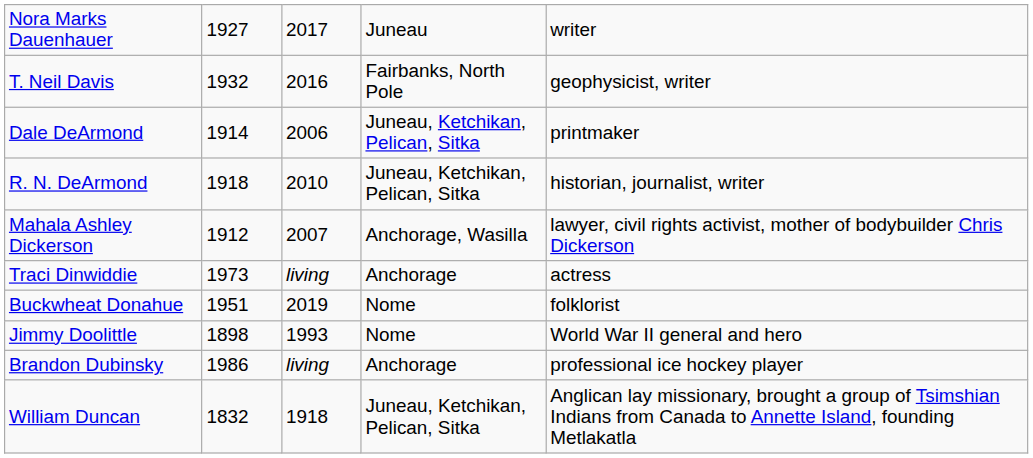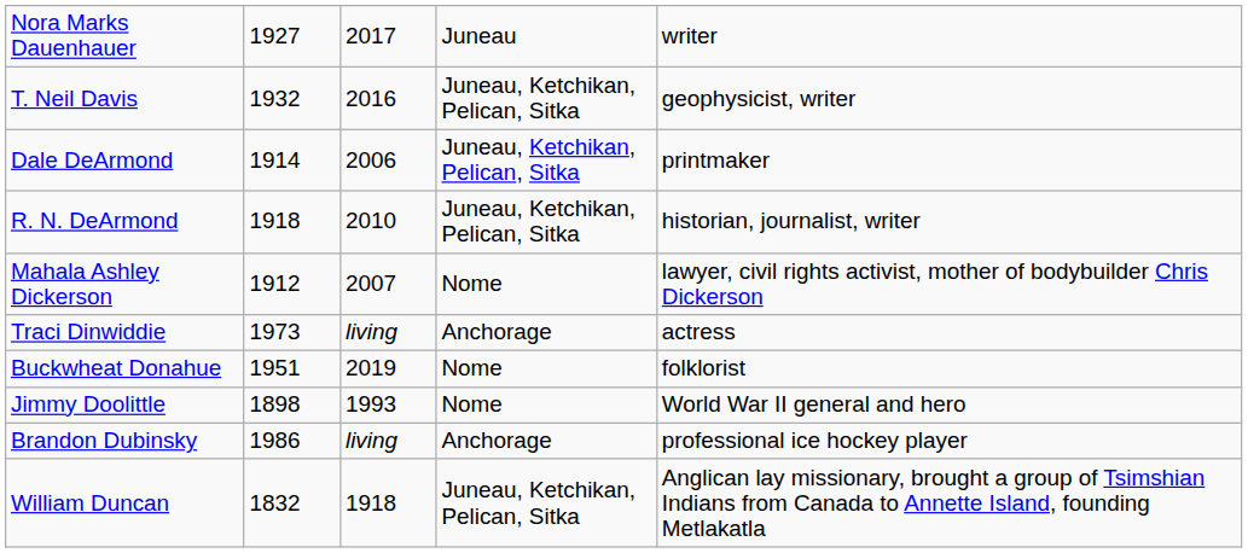T. Neil Davis | column 4: Fairbanks, North Pole -> Juneau, Ketchikan, Pelican, Sitka
Mahala Ashley Dickerson | column 4: Anchorage, Wasilla -> Nome
